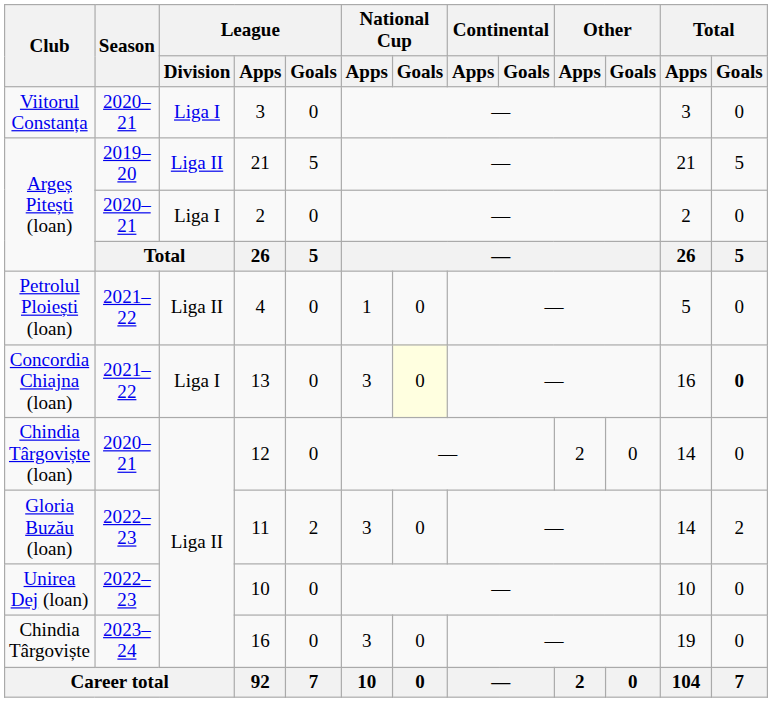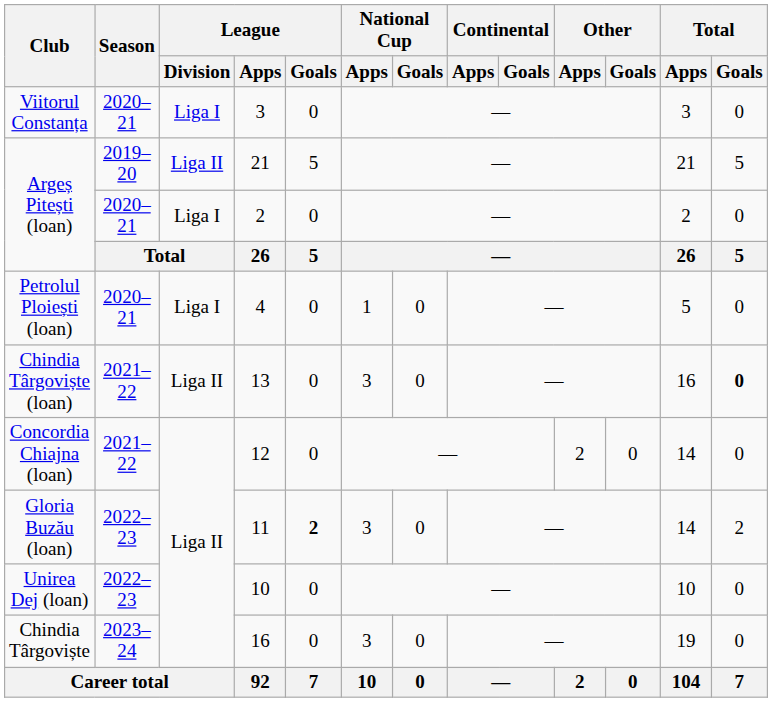4 | Season: 2021–22 -> 2020–21
4 | League / Division: Liga II -> Liga I
13 | Club: Concordia Chiajna (loan) -> Chindia Târgoviște (loan)
13 | League / Division: Liga I -> Liga II
13 | National Cup / Goals: lightyellow background -> no background
12 | Club: Chindia Târgoviște (loan) -> Concordia Chiajna (loan)
12 | Season: 2020–21 -> 2021–22
11 | League / Goals: normal -> bold
